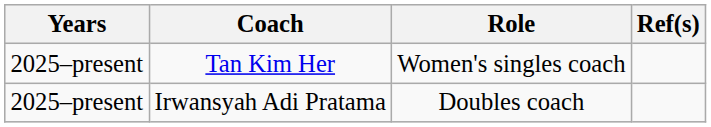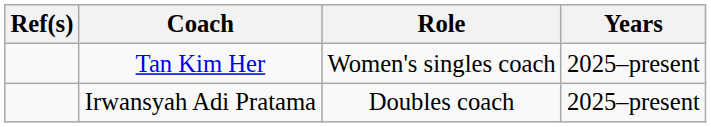columns swapped: Years <-> Ref(s)
